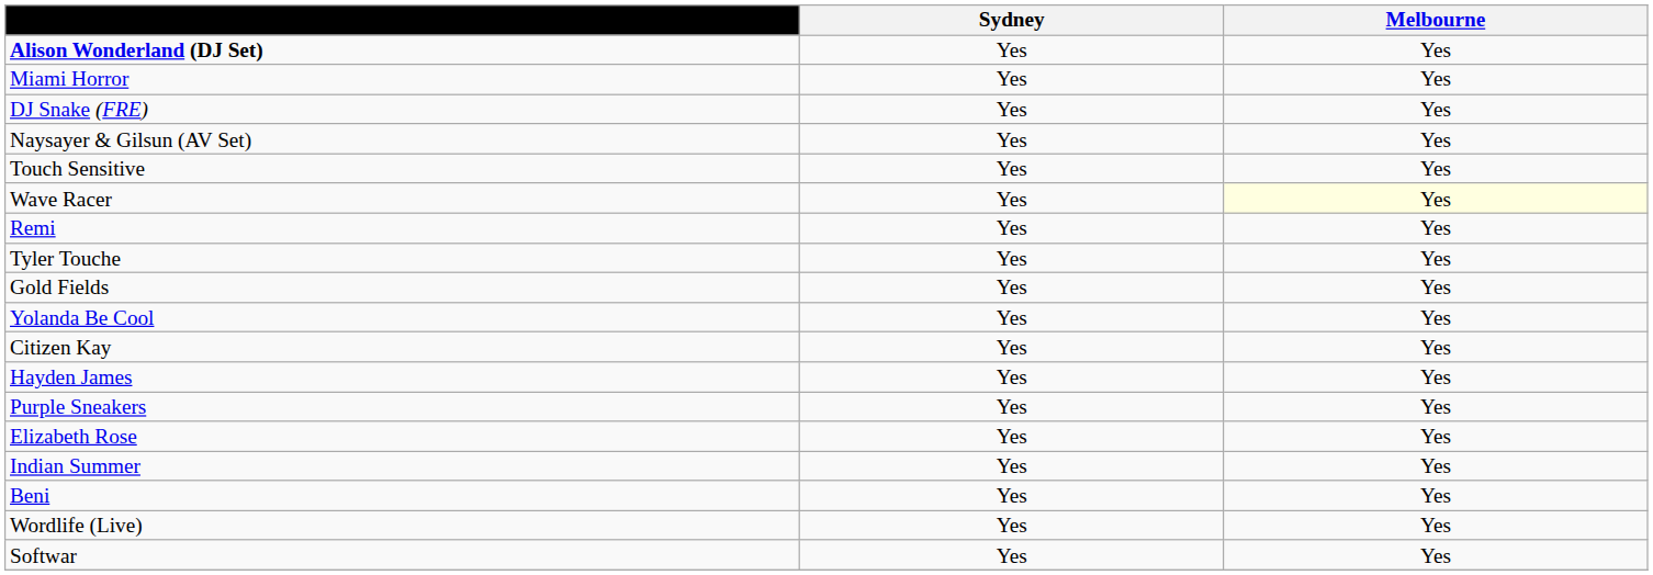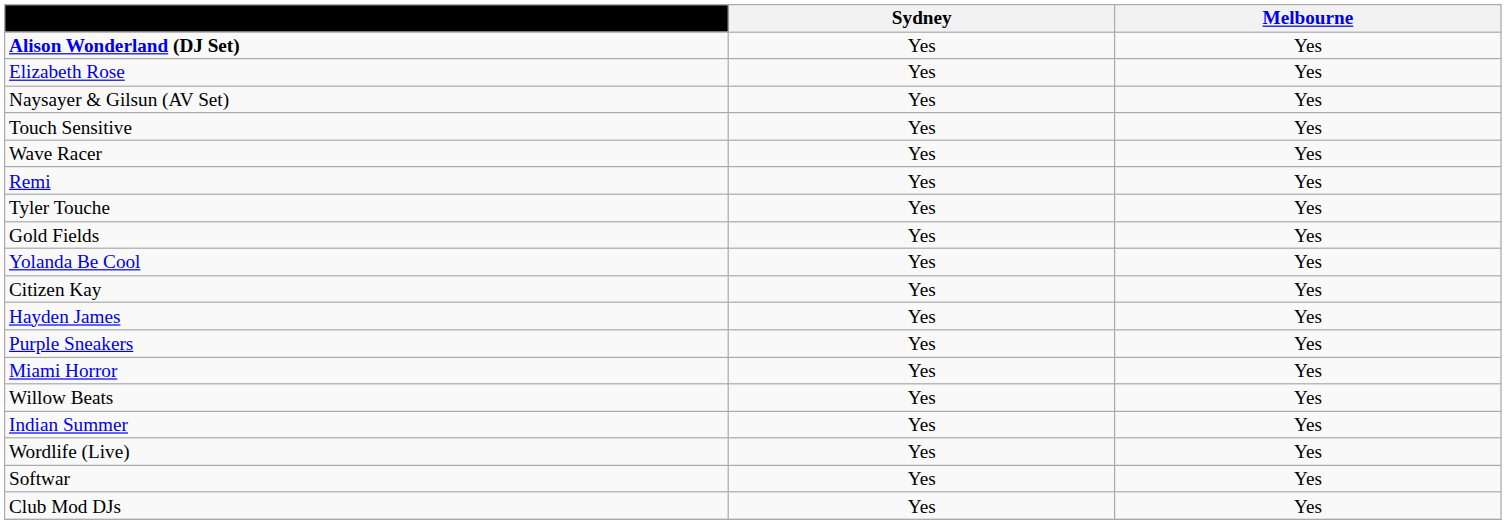rows swapped: Miami Horror <-> Elizabeth Rose
- row: DJ Snake (FRE) | Yes | Yes
Wave Racer | Melbourne: lightyellow background -> no background
+ row: Willow Beats | Yes | Yes
- row: Beni | Yes | Yes
+ row: Club Mod DJs | Yes | Yes
